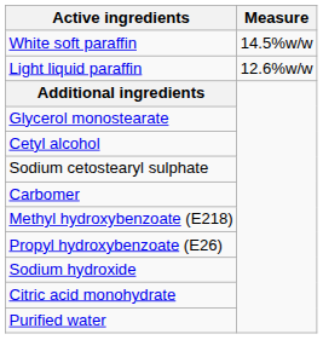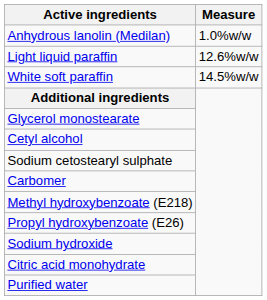+ row: Anhydrous lanolin (Medilan) | 1.0%w/w
rows swapped: White soft paraffin <-> Light liquid paraffin
